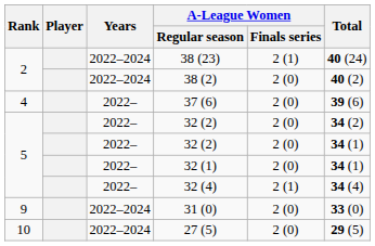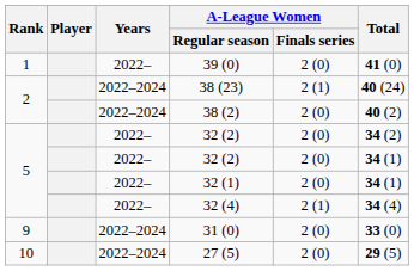+ row: 1 | 2022– | 39 (0) | 2 (0) | 41 (0)
- row: 4 | 2022– | 37 (6) | 2 (0) | 39 (6)
